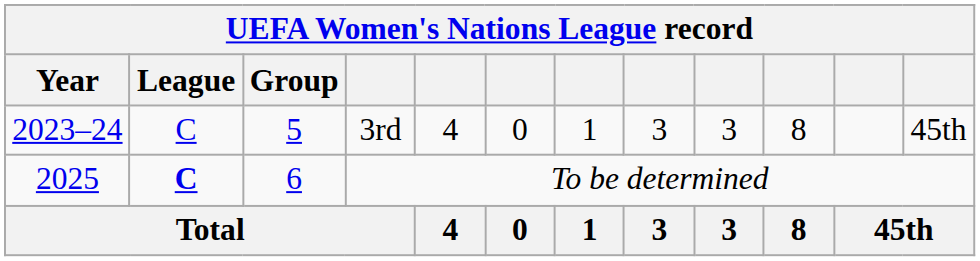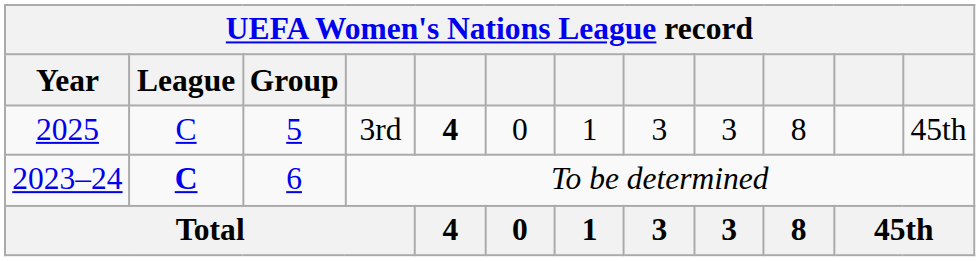3rd | Year: 2023–24 -> 2025
3rd | column 5: normal -> bold
To be determined | Year: 2025 -> 2023–24
